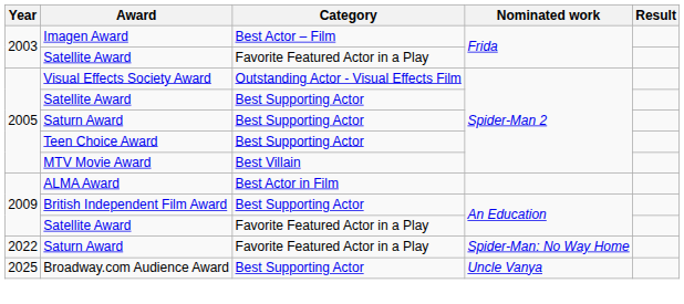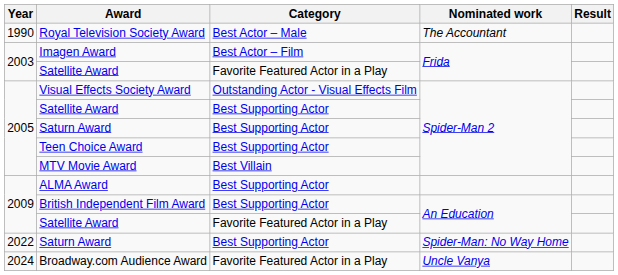+ row: 1990 | Royal Television Society Award | Best Actor – Male | The Accountant
ALMA Award | Category: Best Actor in Film -> Best Supporting Actor
Saturn Award / Spider-Man: No Way Home | Category: Favorite Featured Actor in a Play -> Best Supporting Actor
Broadway.com Audience Award | Year: 2025 -> 2024
Broadway.com Audience Award | Category: Best Supporting Actor -> Favorite Featured Actor in a Play
